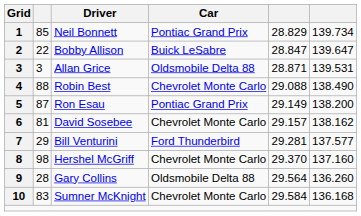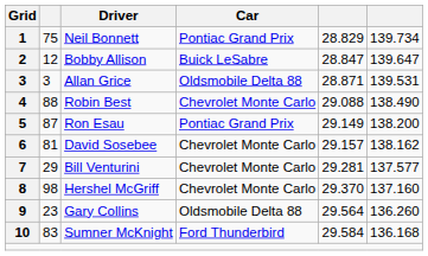Neil Bonnett | column 2: 85 -> 75
Bobby Allison | column 2: 22 -> 12
Bill Venturini | Car: Ford Thunderbird -> Chevrolet Monte Carlo
Gary Collins | column 2: 28 -> 23
Sumner McKnight | Car: Chevrolet Monte Carlo -> Ford Thunderbird
